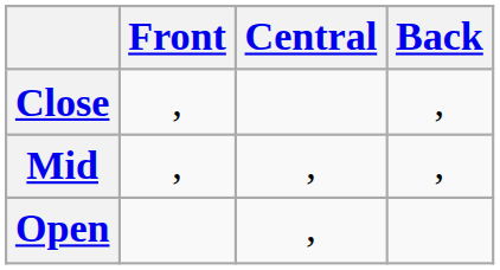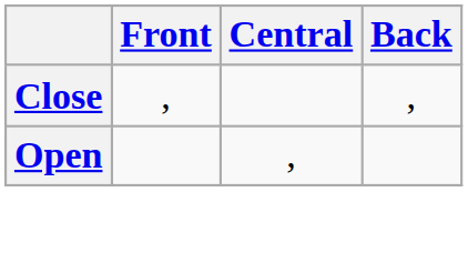- row: Mid | , | , | ,
